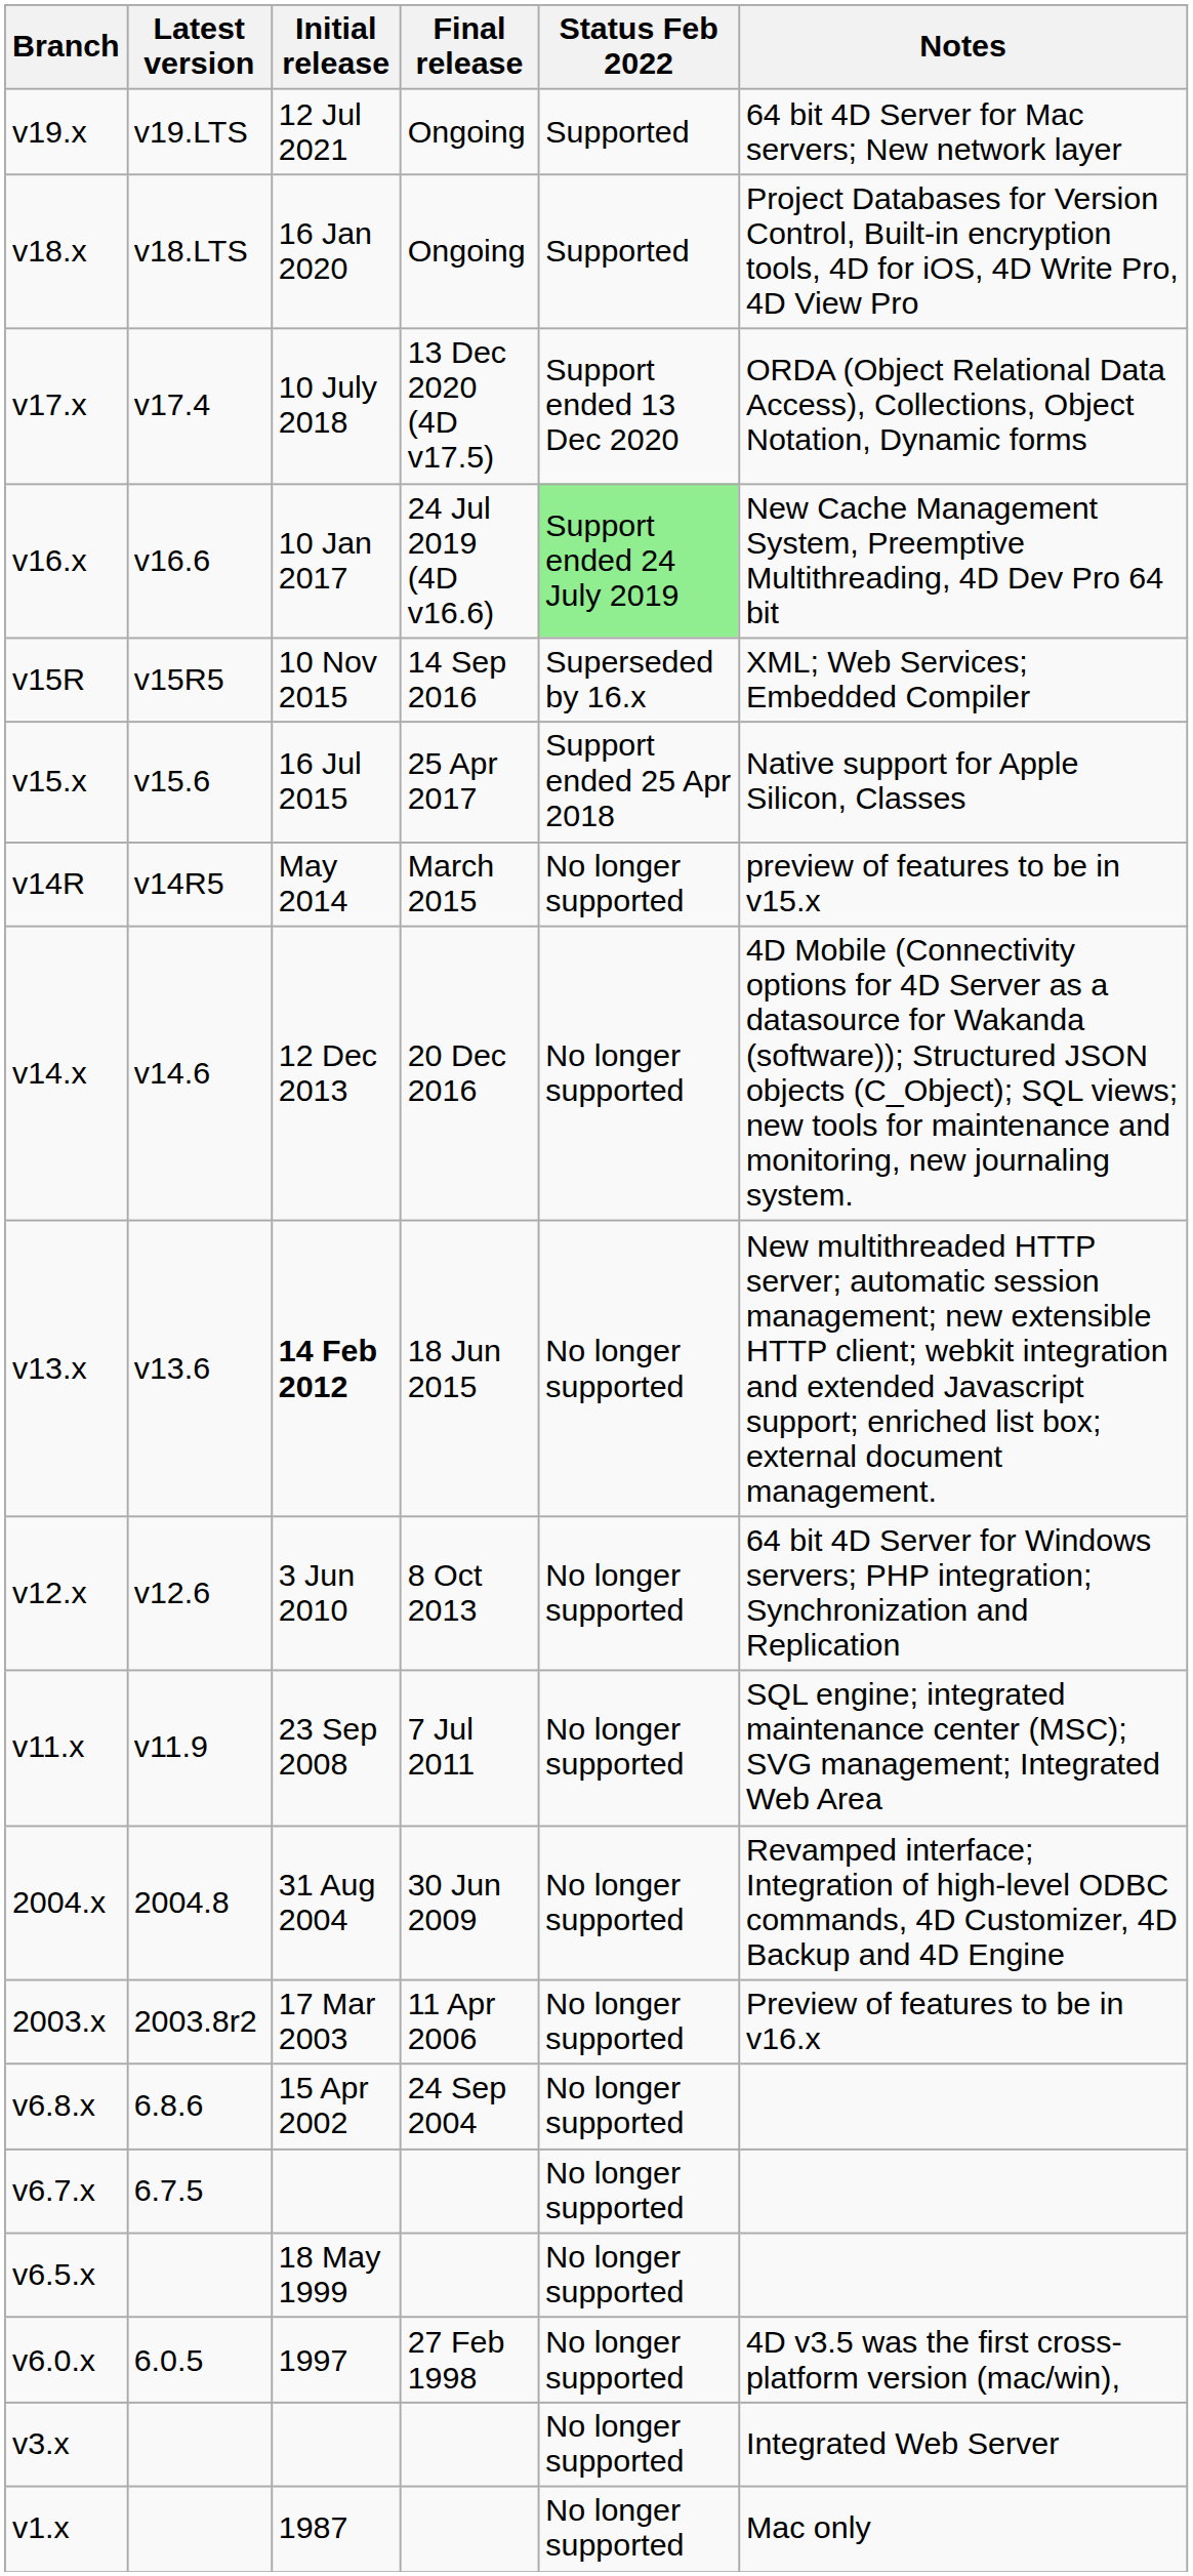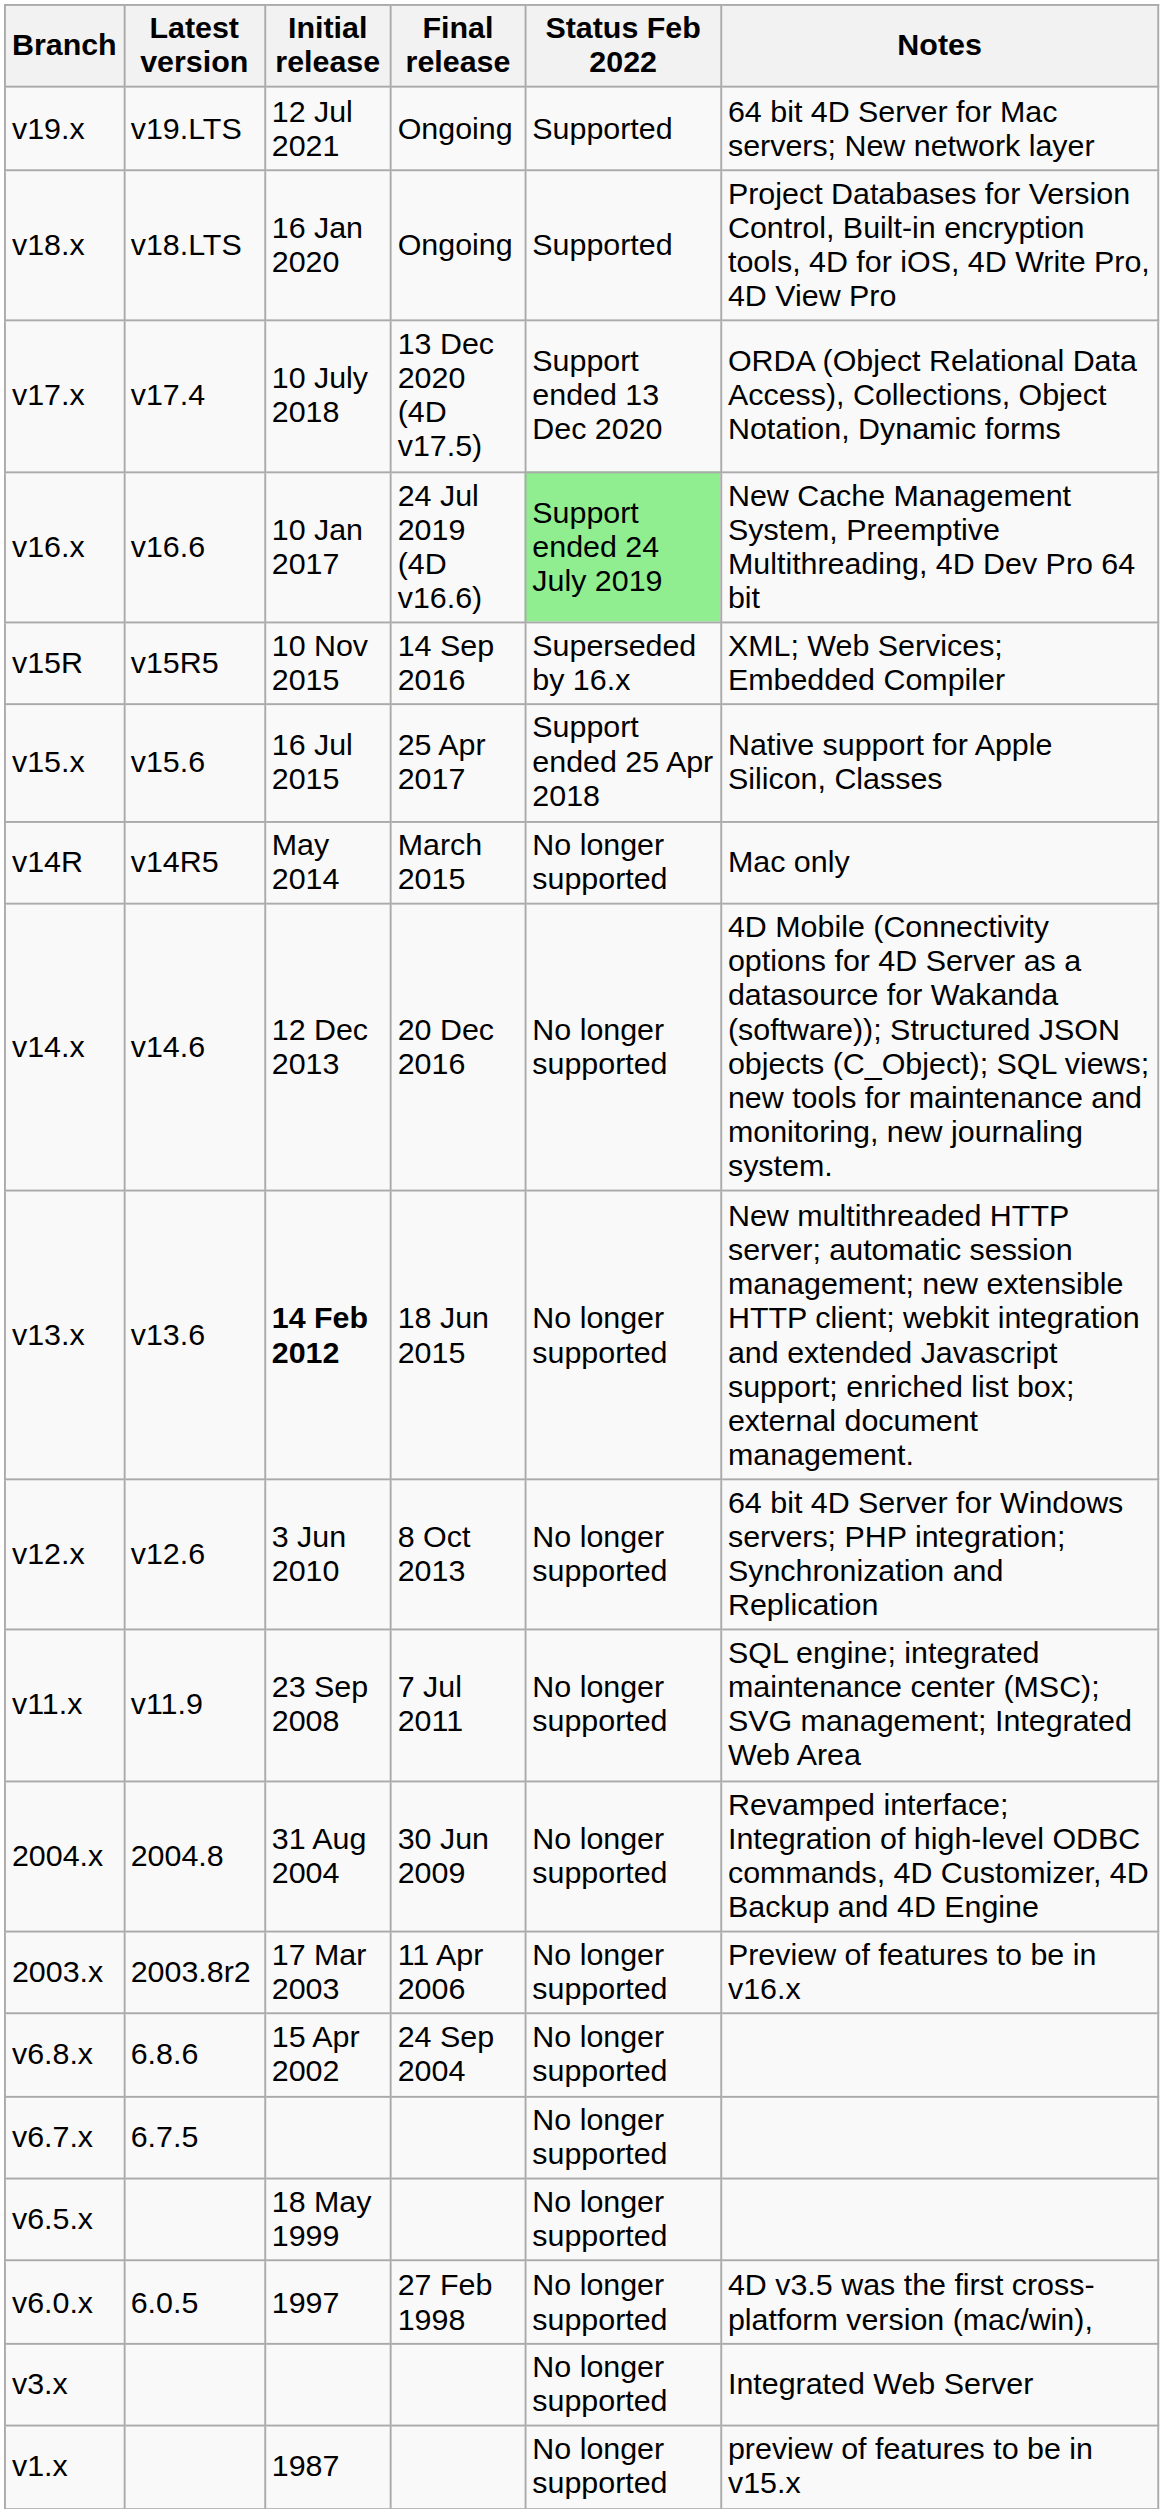v14R | Notes: preview of features to be in v15.x -> Mac only
v1.x | Notes: Mac only -> preview of features to be in v15.x
